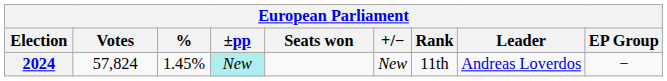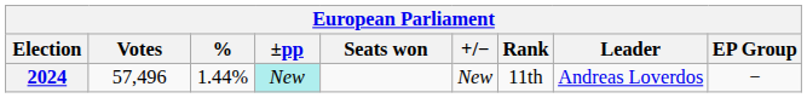2024 | Votes: 57,824 -> 57,496
2024 | %: 1.45% -> 1.44%
